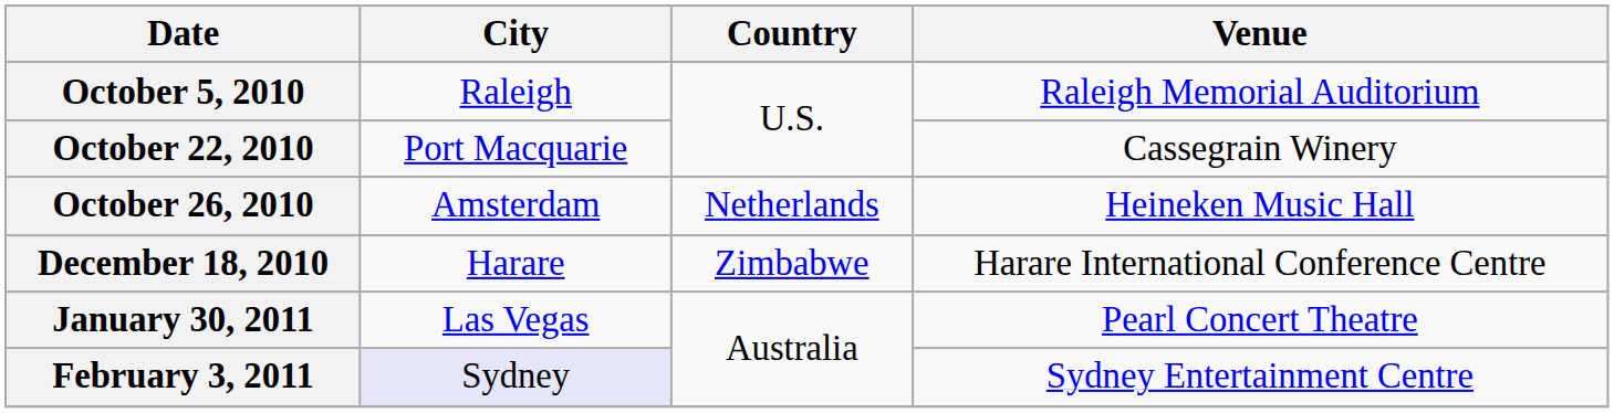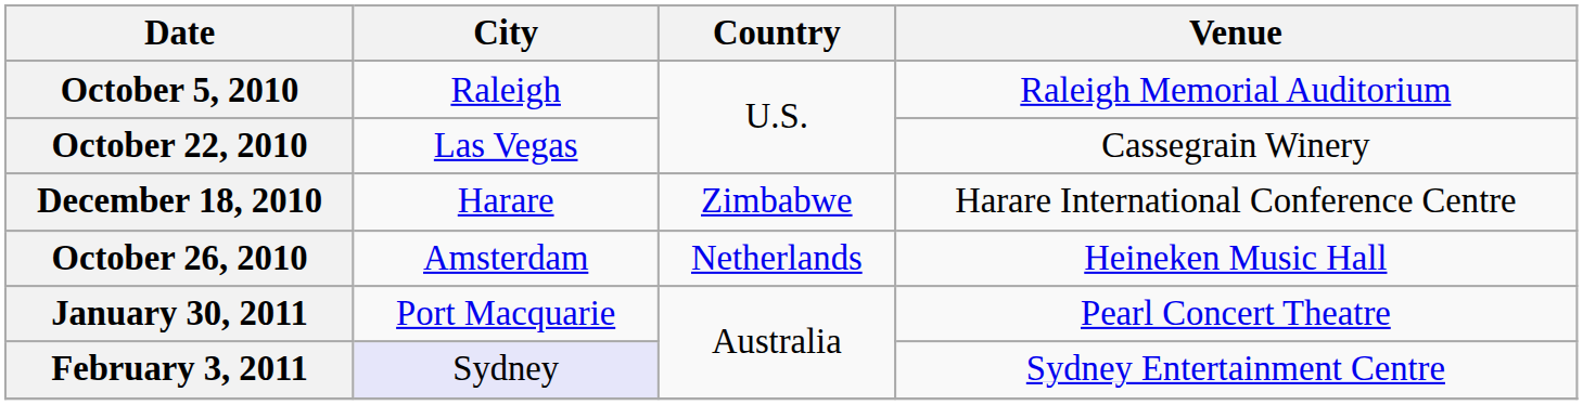October 22, 2010 | City: Port Macquarie -> Las Vegas
rows swapped: October 26, 2010 <-> December 18, 2010
January 30, 2011 | City: Las Vegas -> Port Macquarie
